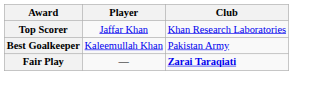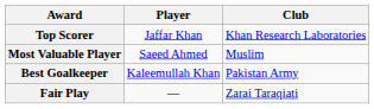+ row: Most Valuable Player | Saeed Ahmed | Muslim
Fair Play | Club: bold -> normal
